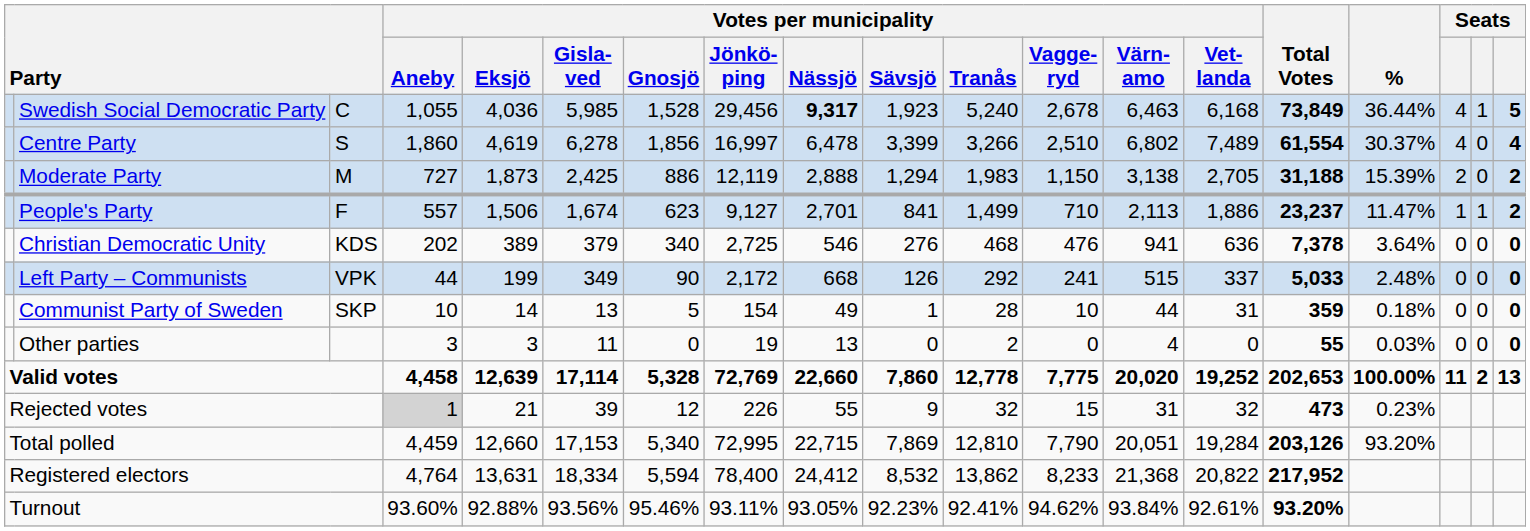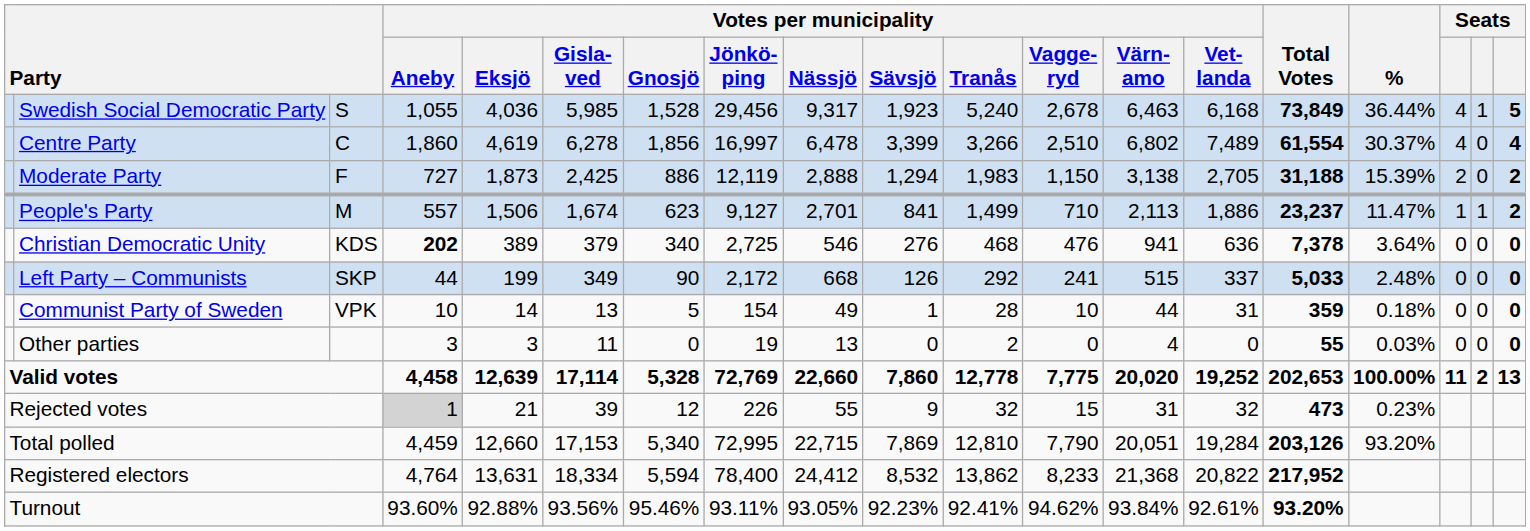Swedish Social Democratic Party | column 3: C -> S
Swedish Social Democratic Party | Votes per municipality / Nässjö: bold -> normal
Centre Party | column 3: S -> C
Moderate Party | column 3: M -> F
People's Party | column 3: F -> M
Christian Democratic Unity | Votes per municipality / Aneby: normal -> bold
Left Party – Communists | column 3: VPK -> SKP
Communist Party of Sweden | column 3: SKP -> VPK
